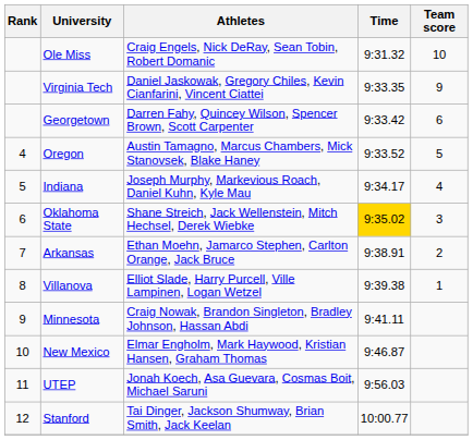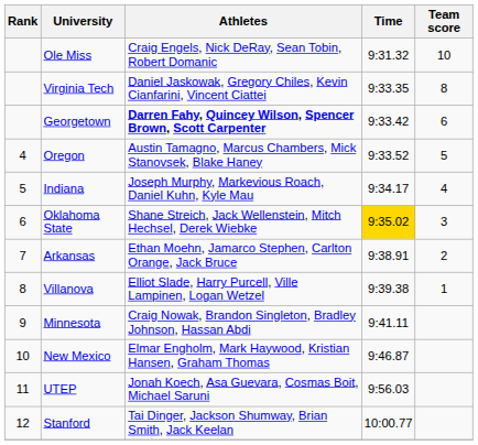Virginia Tech | Team score: 9 -> 8
Georgetown | Athletes: normal -> bold
